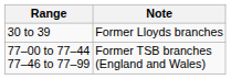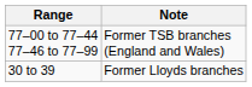rows swapped: 30 to 39 <-> 77–00 to 77–44 77–46 to 77–99
